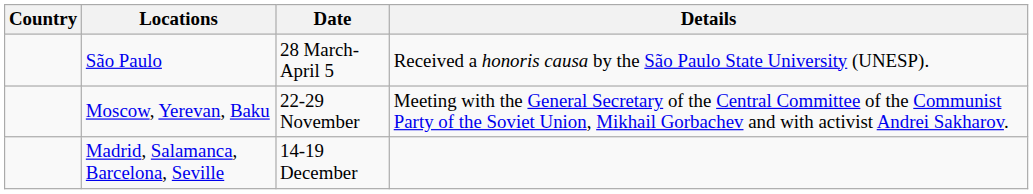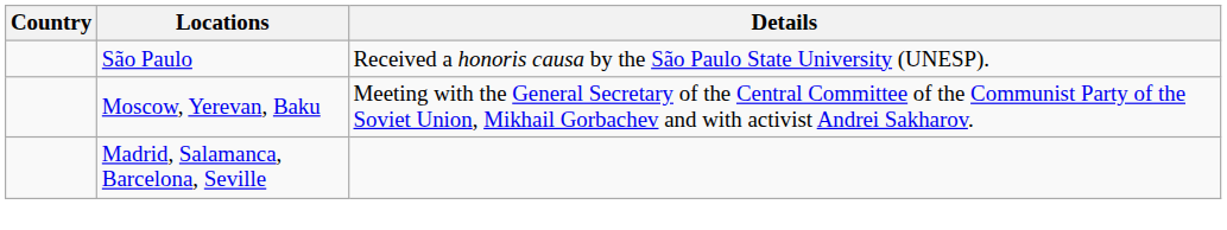- column: Date | 28 March-April 5 | 22-29 November | 14-19 December
